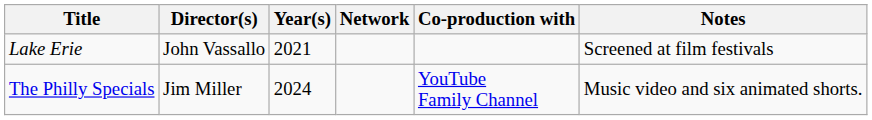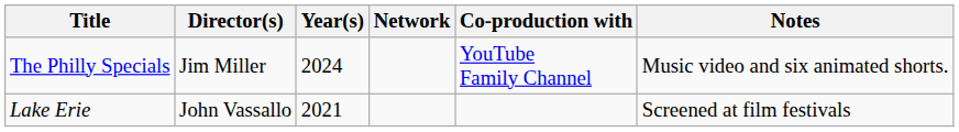rows swapped: Lake Erie <-> The Philly Specials
